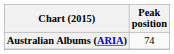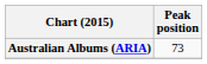Australian Albums (ARIA) | Peak position: 74 -> 73
